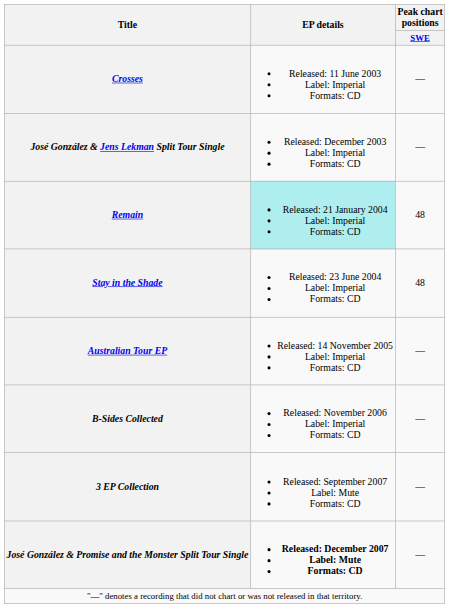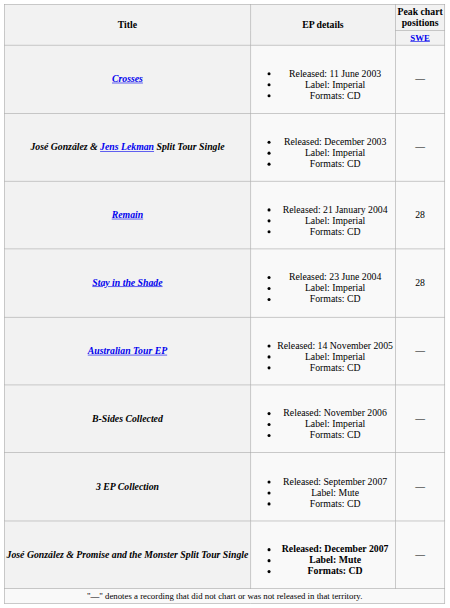Remain | EP details: paleturquoise background -> no background
Remain | Peak chart positions / SWE: 48 -> 28
Stay in the Shade | Peak chart positions / SWE: 48 -> 28
